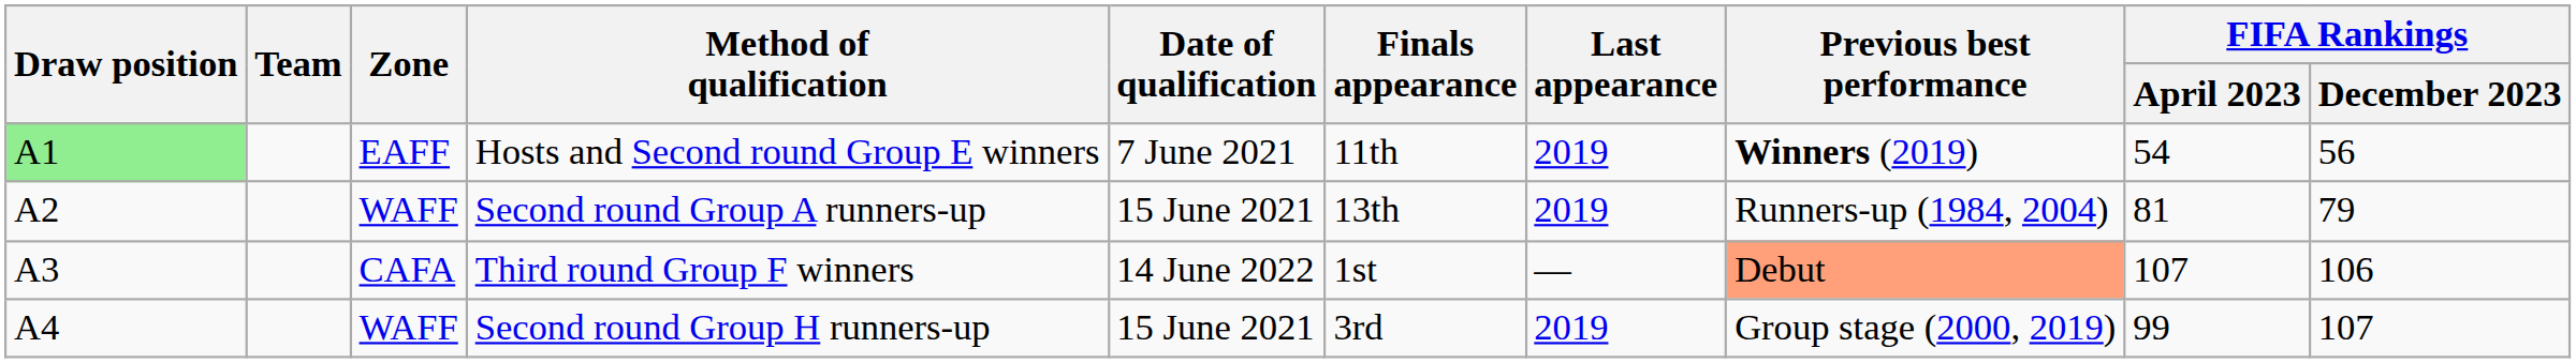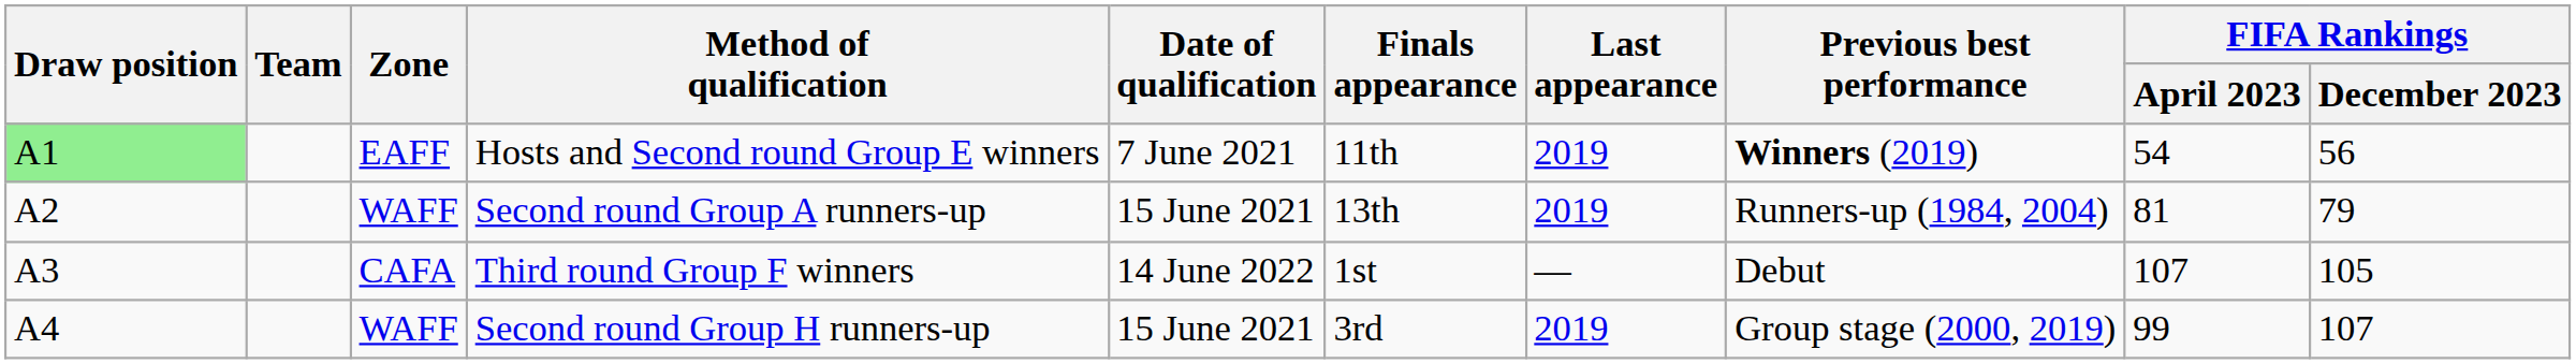Third round Group F winners | Previous best performance: lightsalmon background -> no background
Third round Group F winners | FIFA Rankings / December 2023: 106 -> 105
